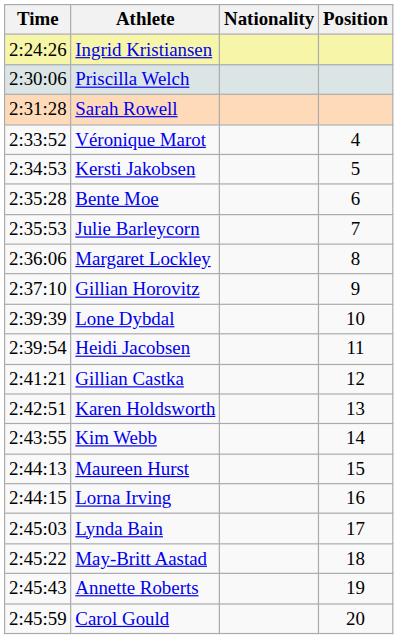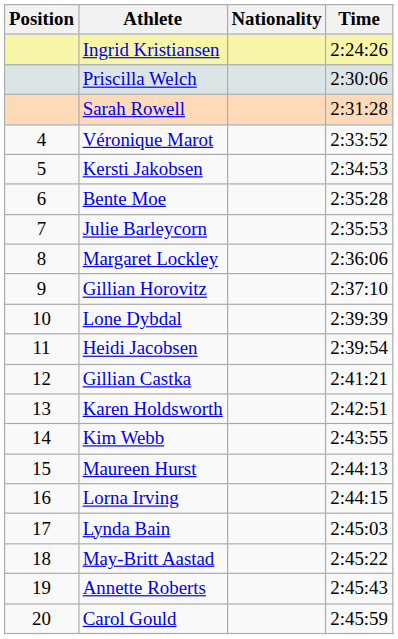columns swapped: Position <-> Time
